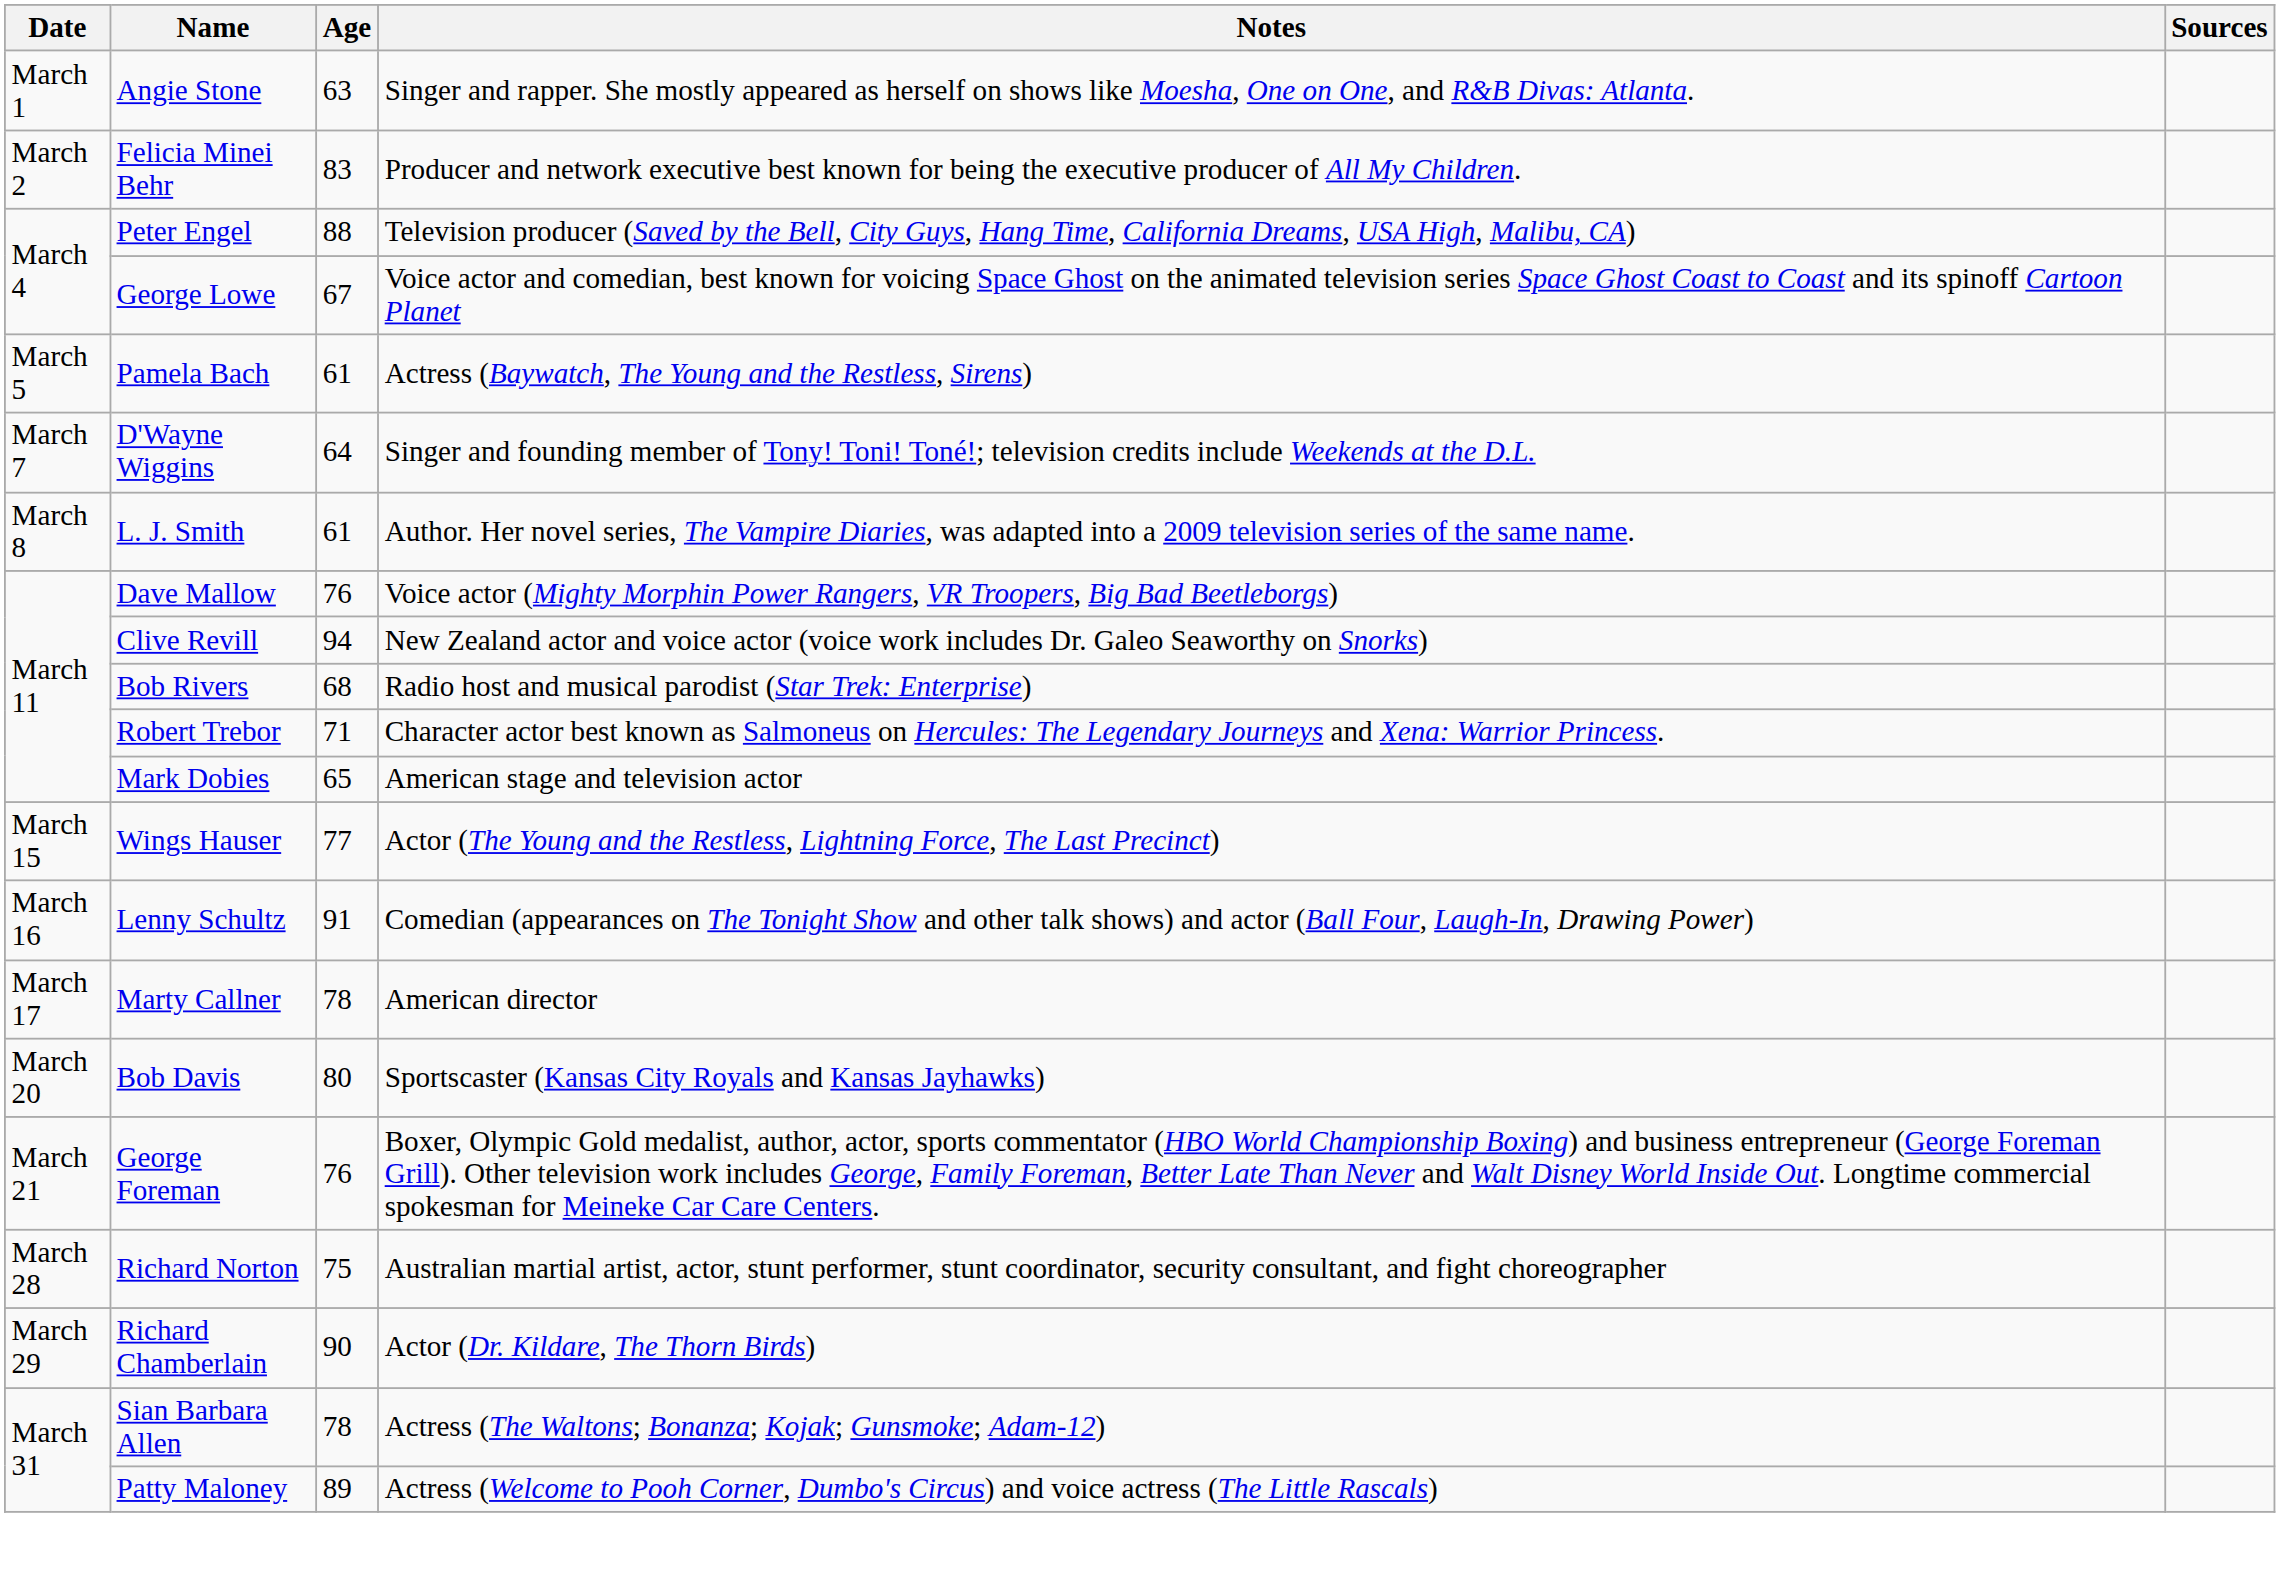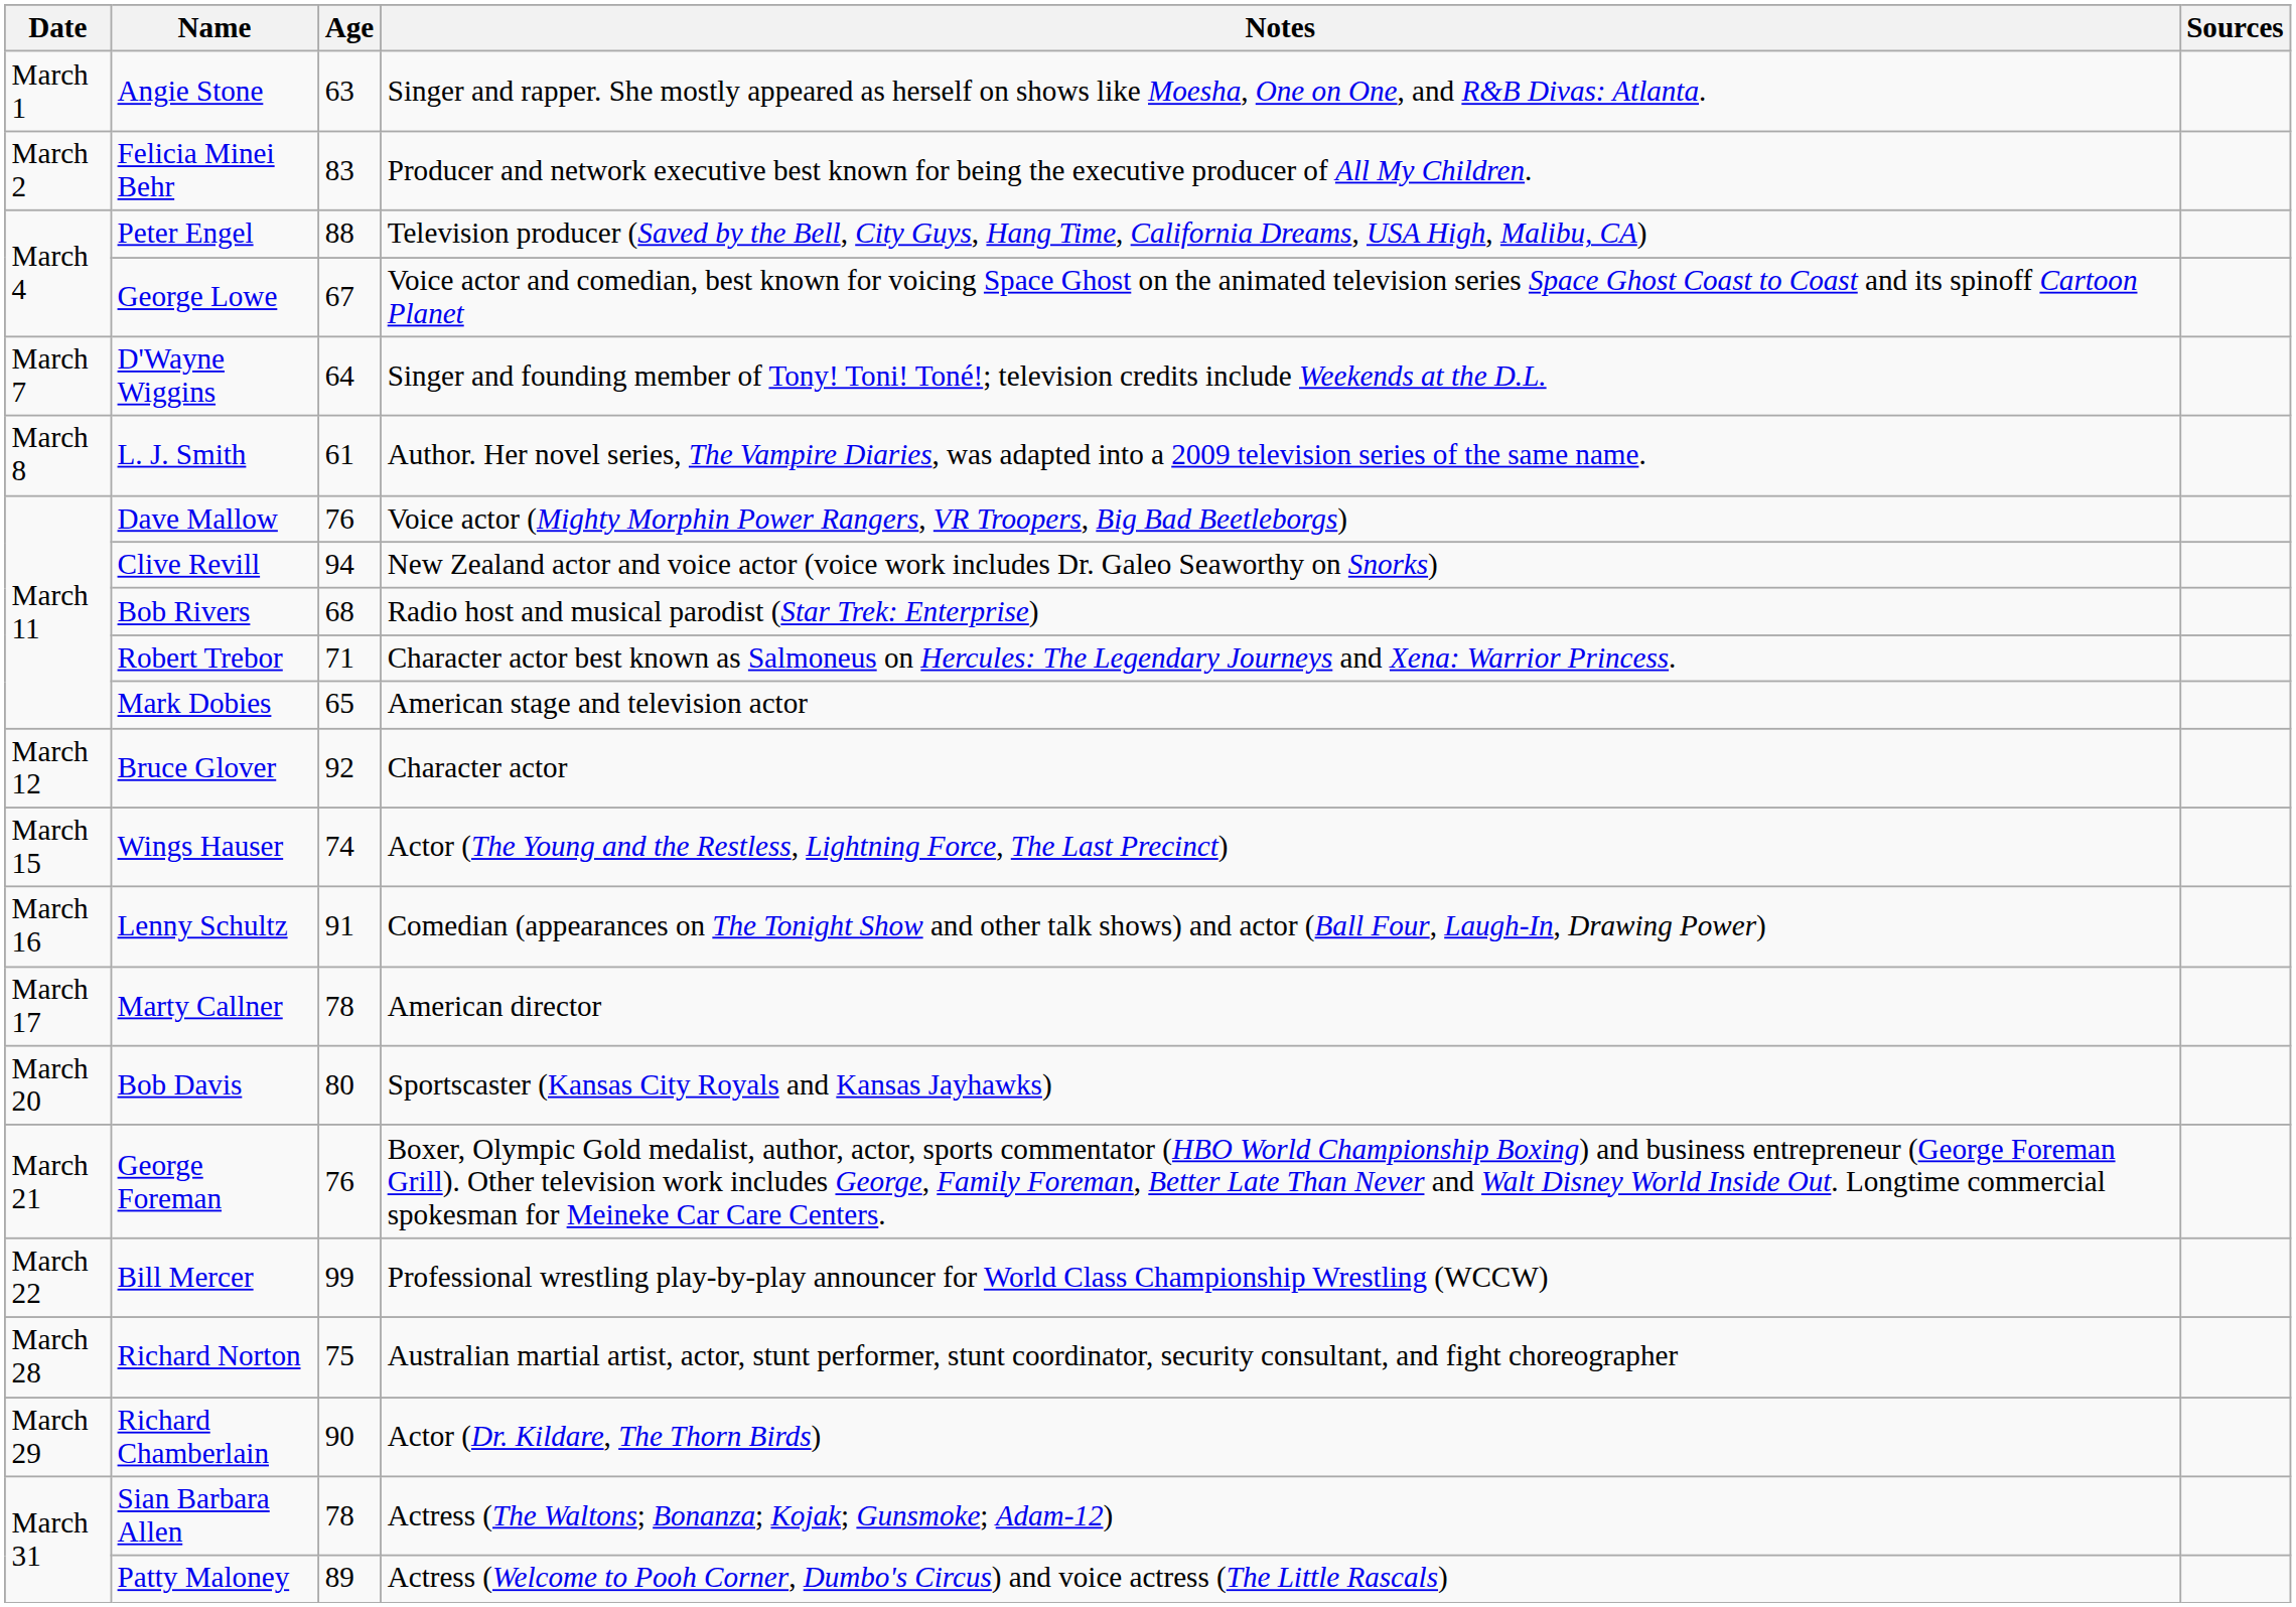- row: March 5 | Pamela Bach | 61 | Actress (Baywatch, The Young and the Restless, Sirens)
+ row: March 12 | Bruce Glover | 92 | Character actor
Wings Hauser | Age: 77 -> 74
+ row: March 22 | Bill Mercer | 99 | Professional wrestling play-by-play announcer for World Class Championship Wrestling (WCCW)
